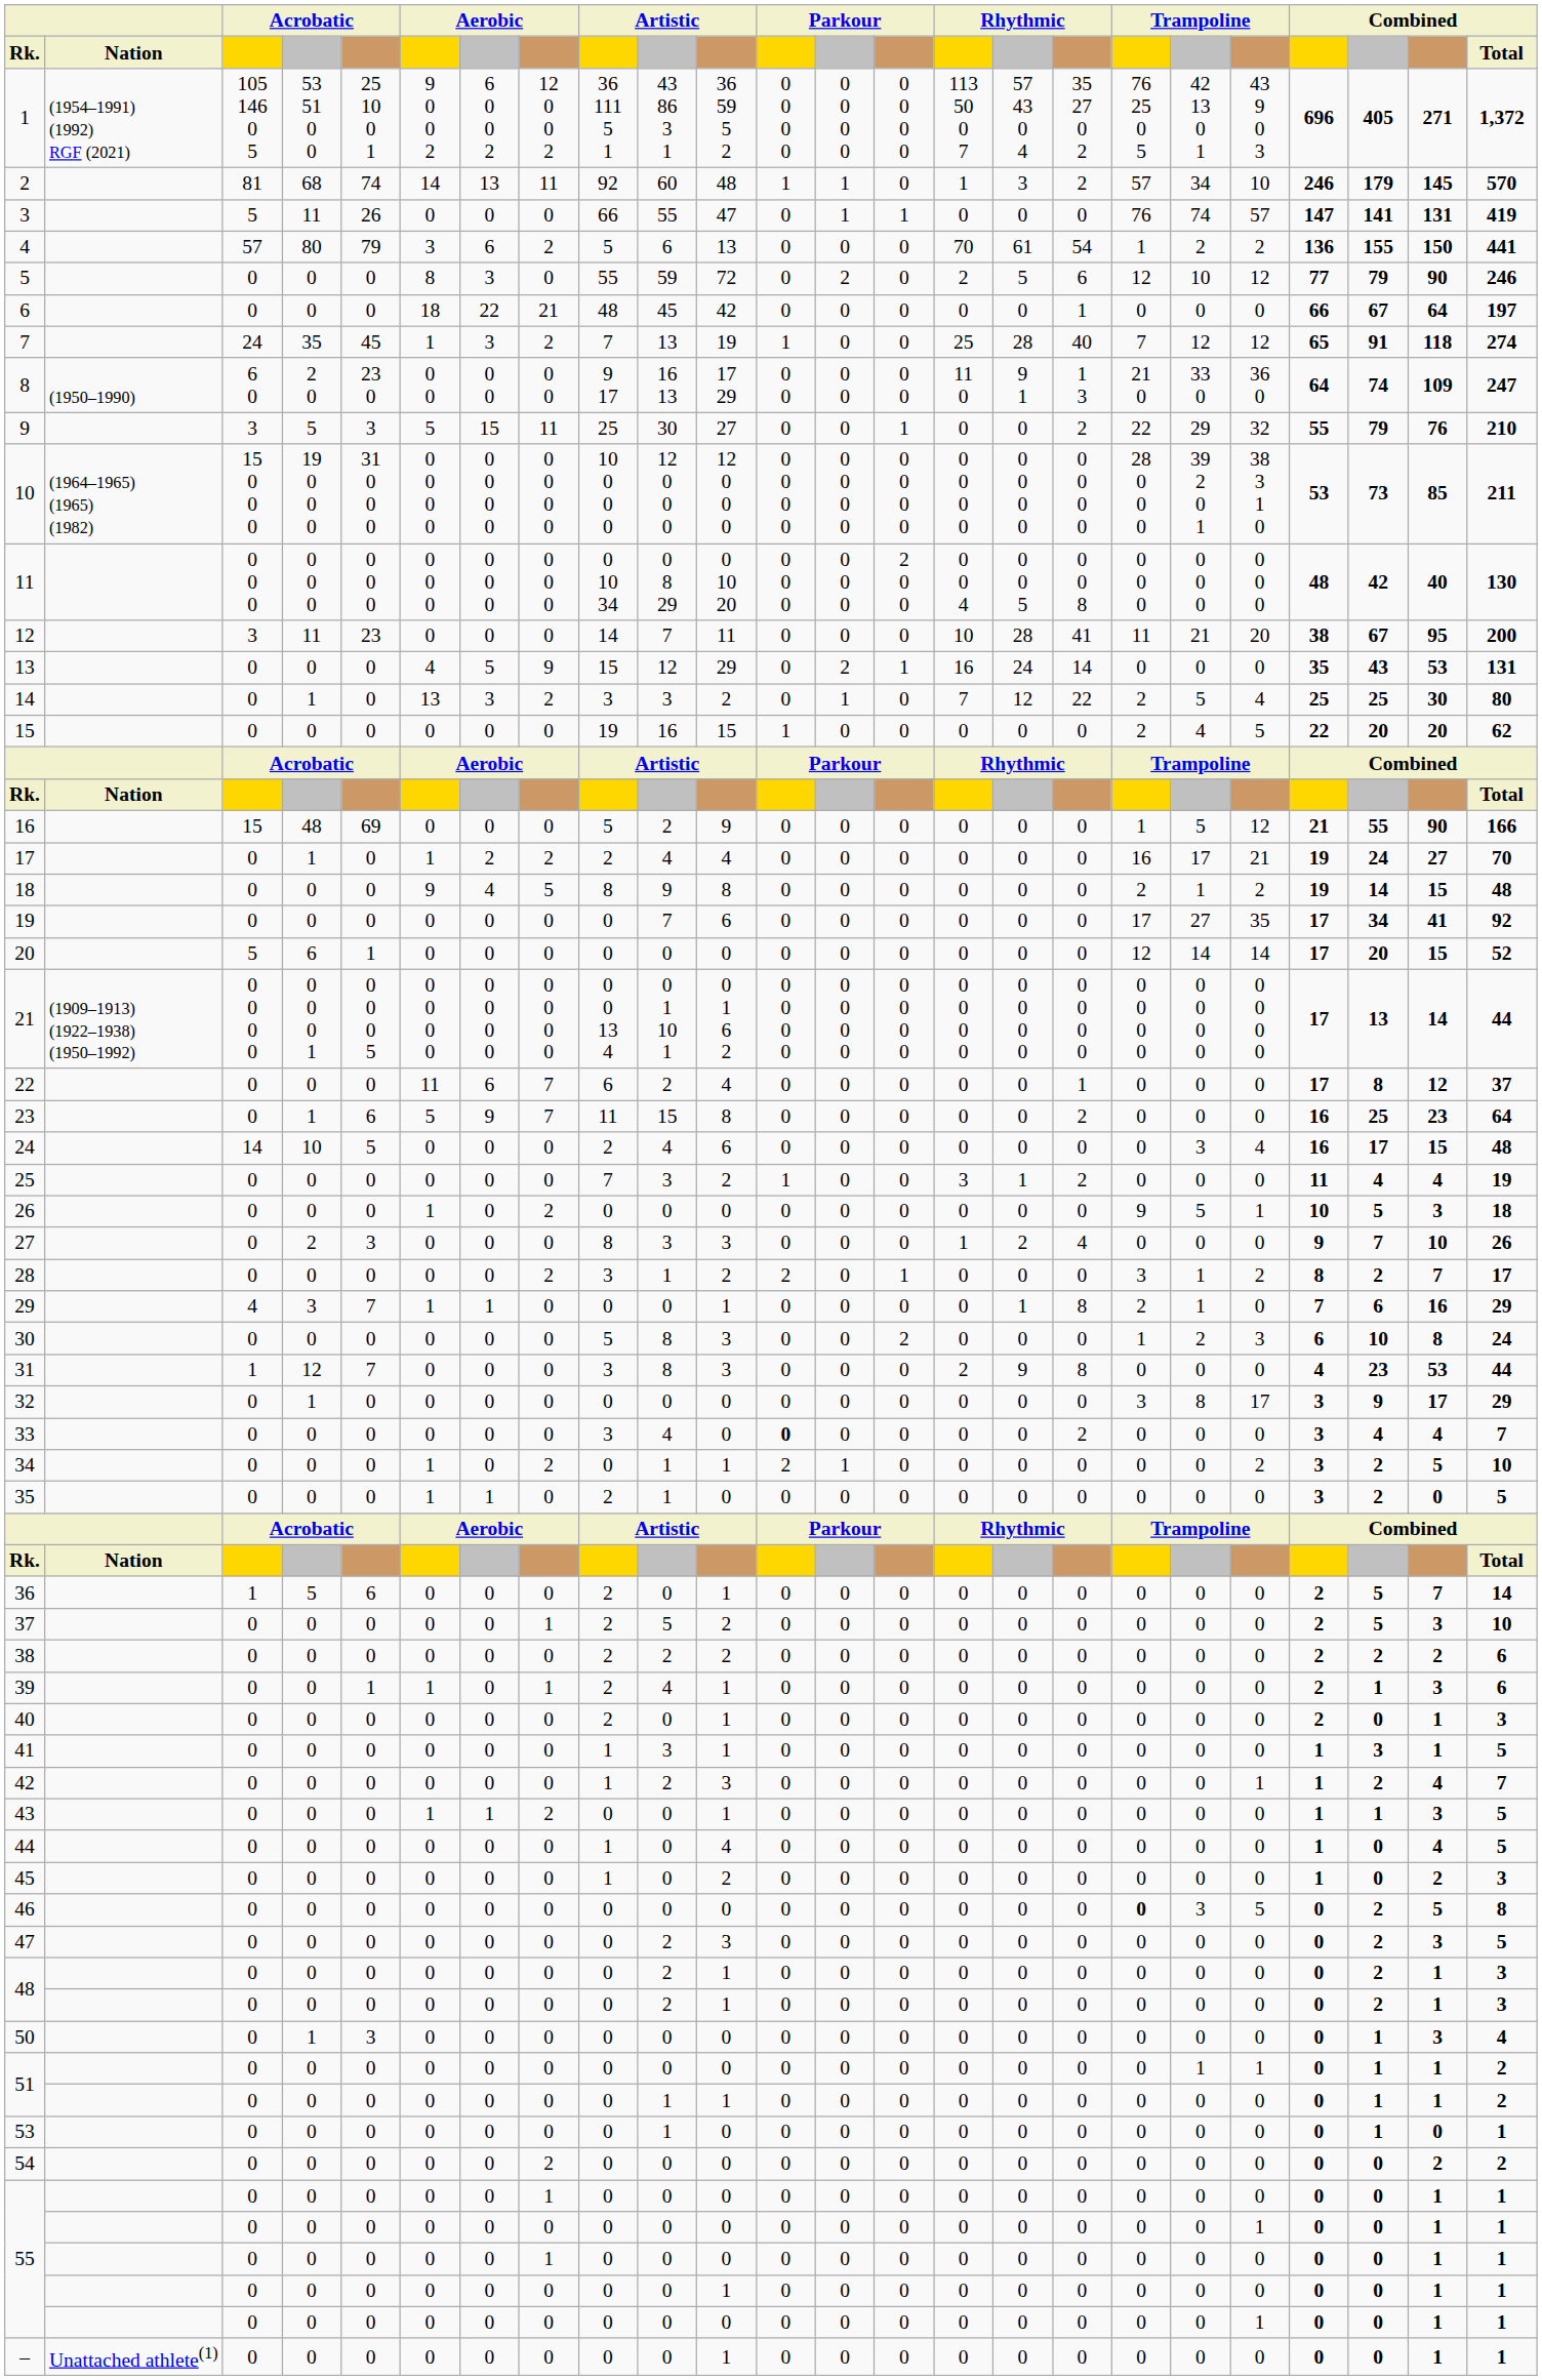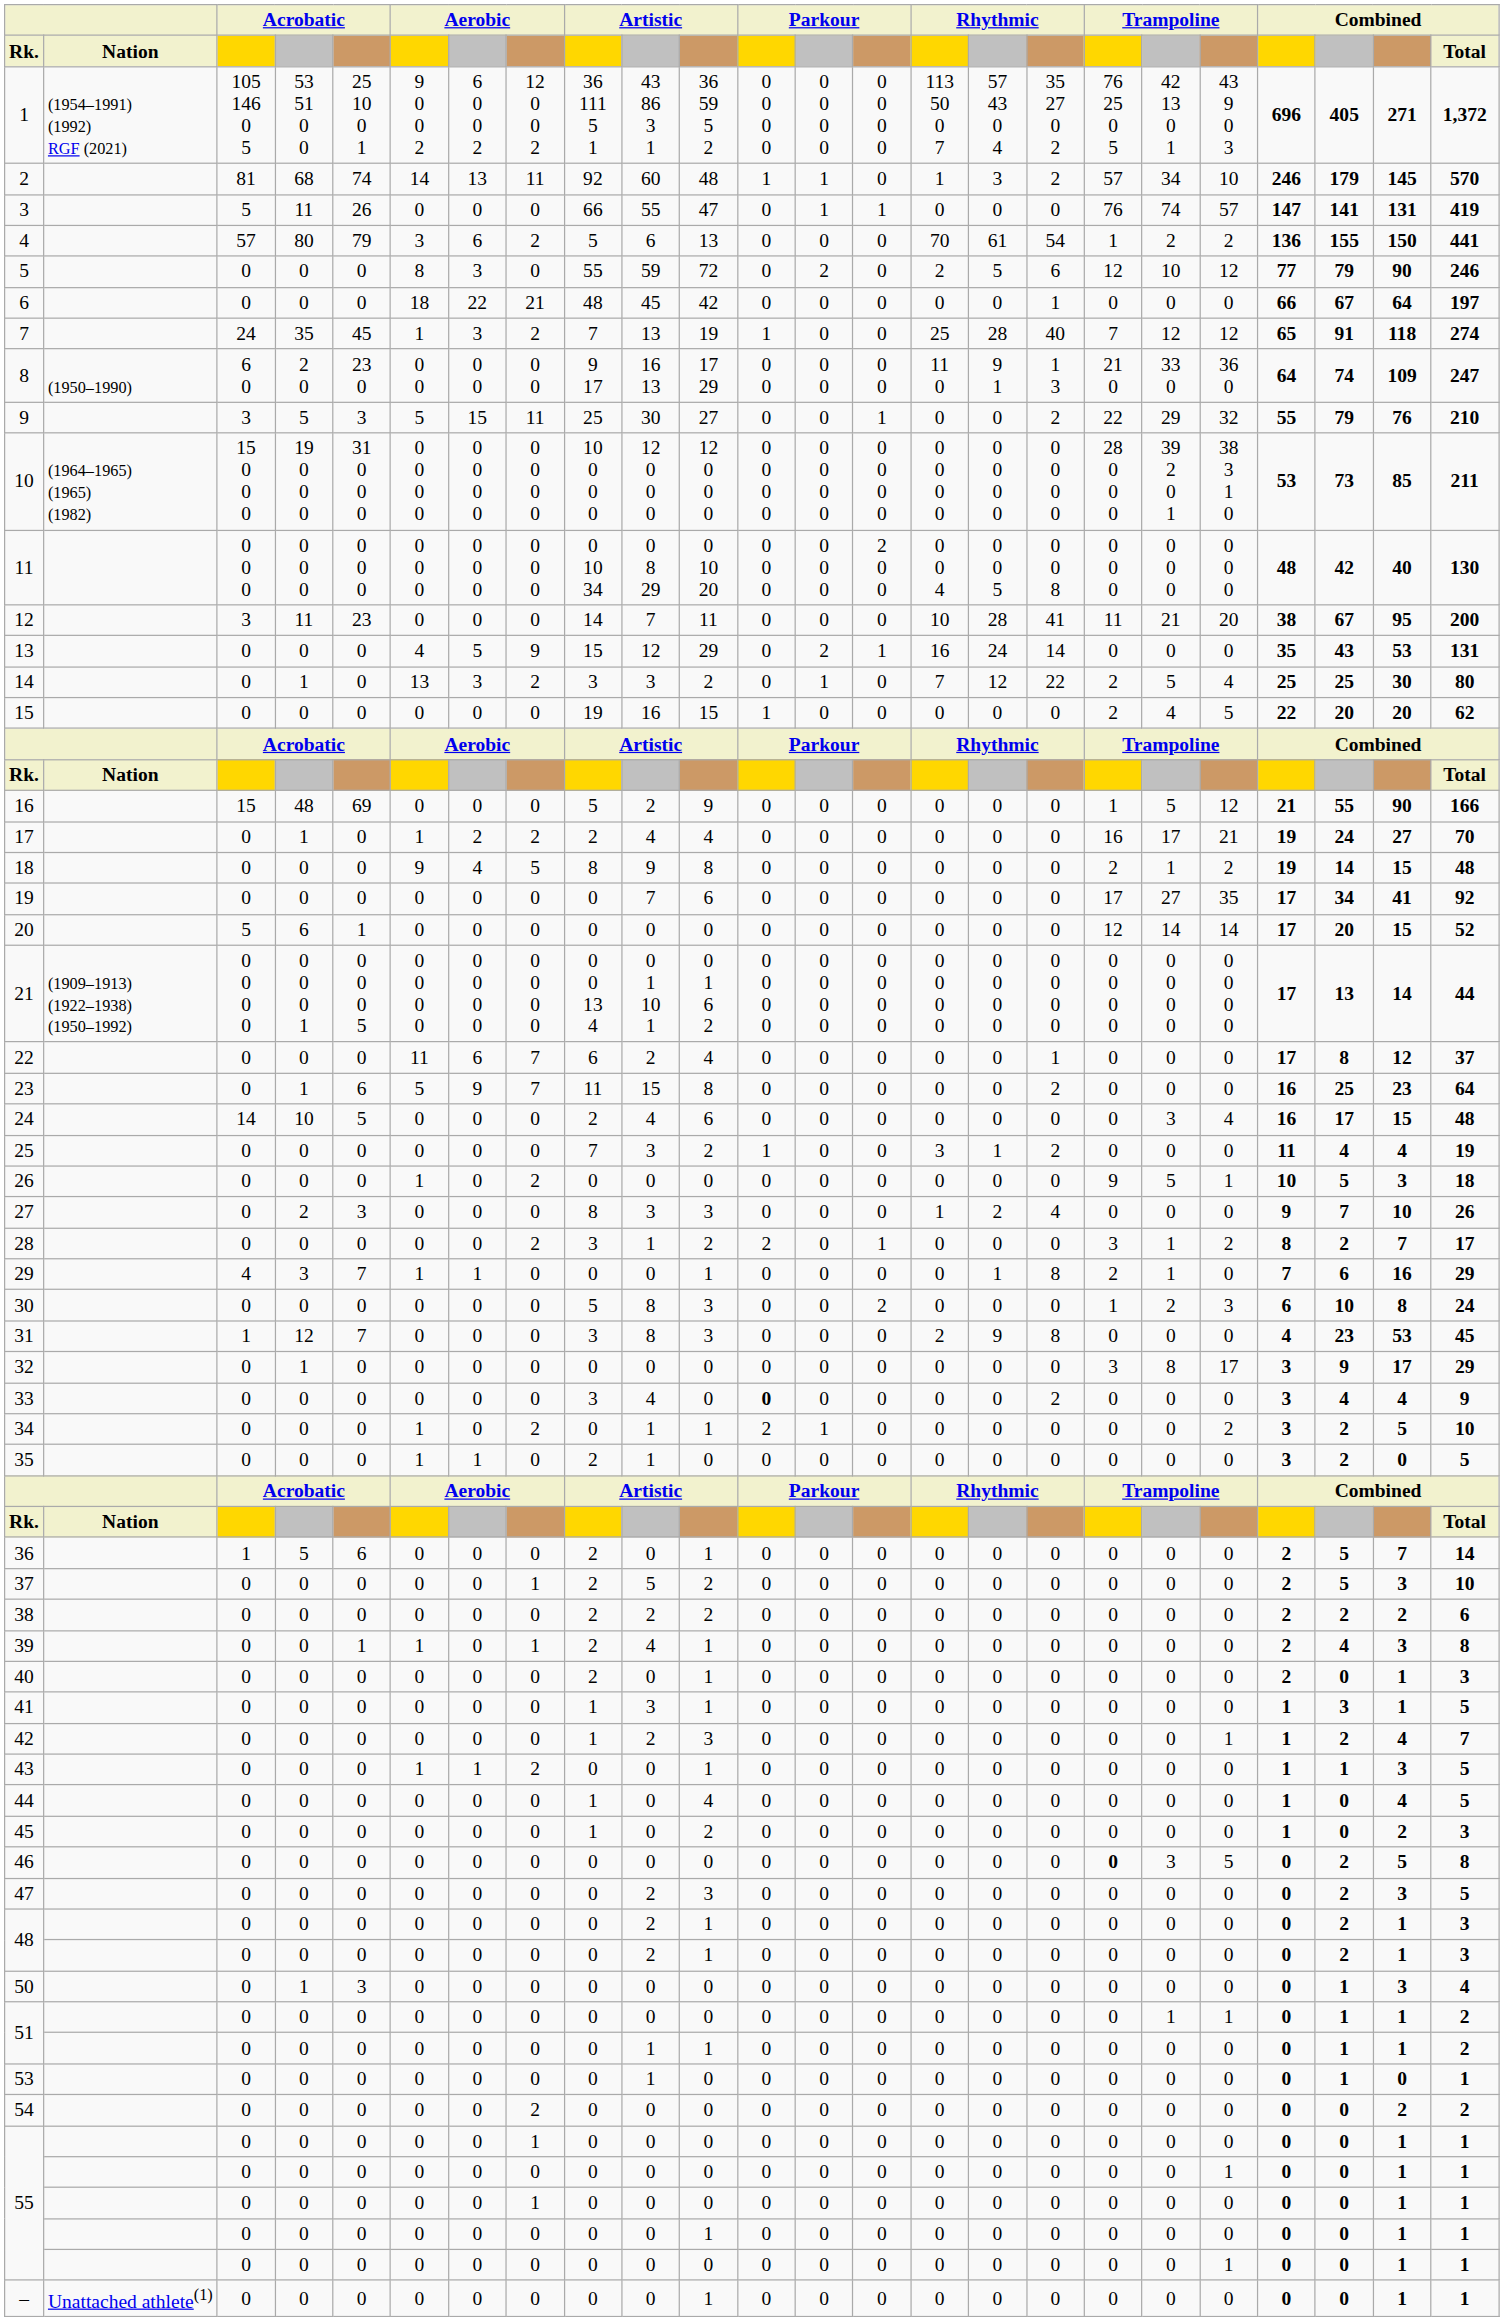31 | Combined / Total: 44 -> 45
33 | Combined / Total: 7 -> 9
39 | column 22: 1 -> 4
39 | Combined / Total: 6 -> 8
